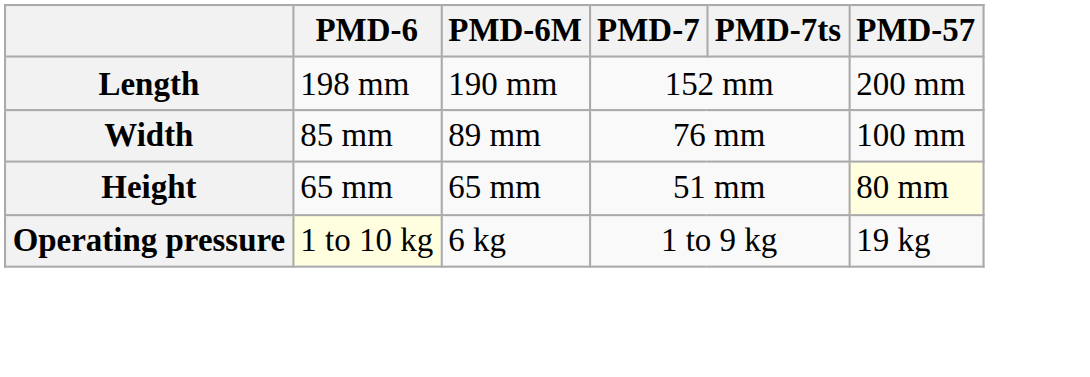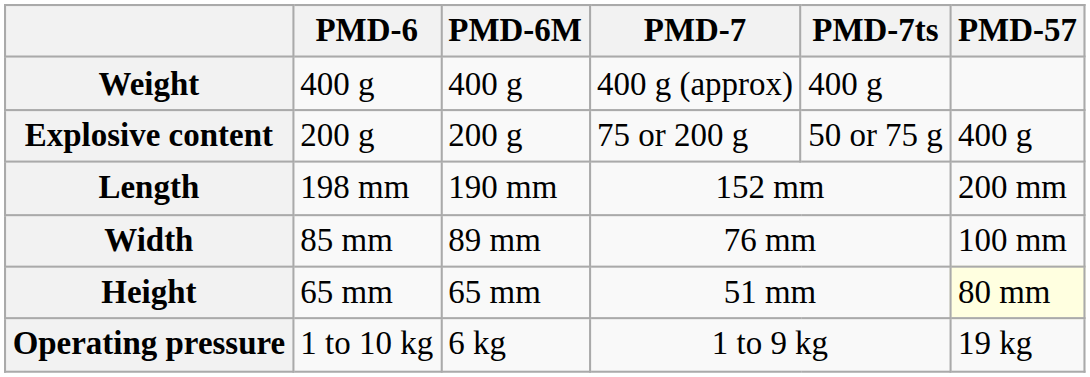+ row: Weight | 400 g | 400 g | 400 g (approx) | 400 g
+ row: Explosive content | 200 g | 200 g | 75 or 200 g | 50 or 75 g | 400 g
Operating pressure | PMD-6: lightyellow background -> no background
